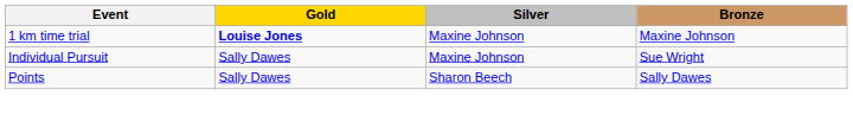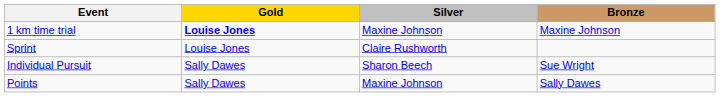+ row: Sprint | Louise Jones | Claire Rushworth
Individual Pursuit | Silver: Maxine Johnson -> Sharon Beech
Points | Silver: Sharon Beech -> Maxine Johnson
